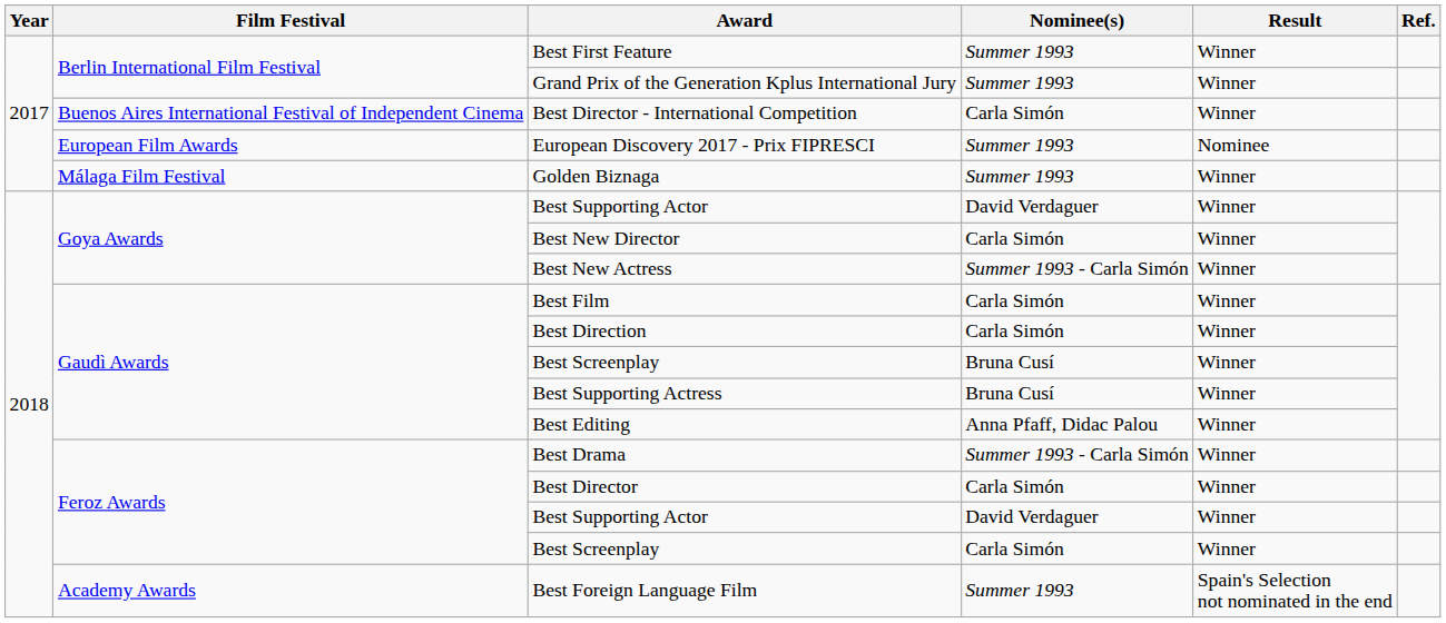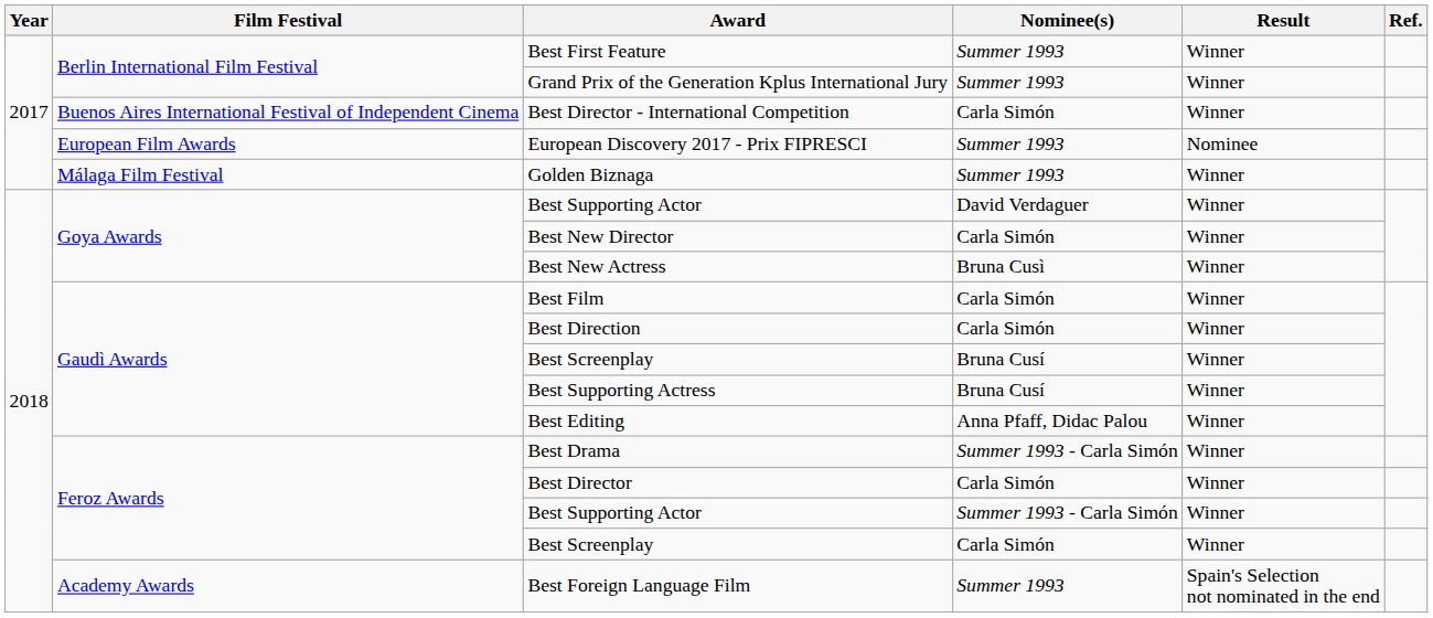Best New Actress | Nominee(s): Summer 1993 - Carla Simón -> Bruna Cusì
Feroz Awards / Best Supporting Actor | Nominee(s): David Verdaguer -> Summer 1993 - Carla Simón
